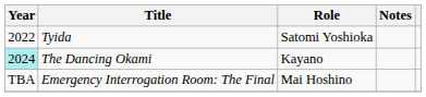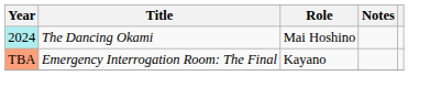- row: 2022 | Tyida | Satomi Yoshioka
The Dancing Okami | Role: Kayano -> Mai Hoshino
Emergency Interrogation Room: The Final | Year: no background -> lightsalmon background
Emergency Interrogation Room: The Final | Role: Mai Hoshino -> Kayano
